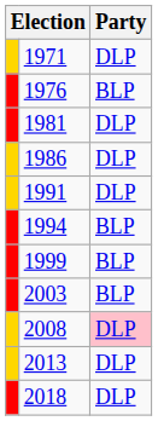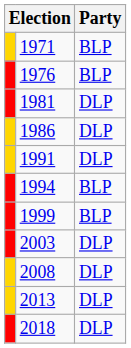1971 | Party: DLP -> BLP
2003 | Party: BLP -> DLP
2008 | Party: pink background -> no background
